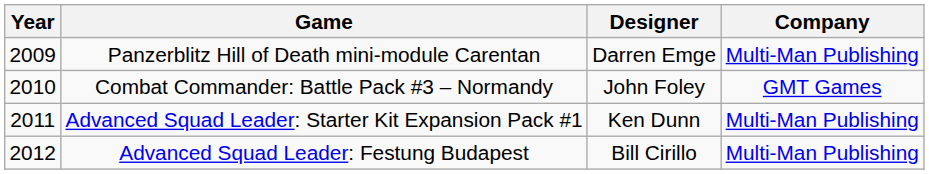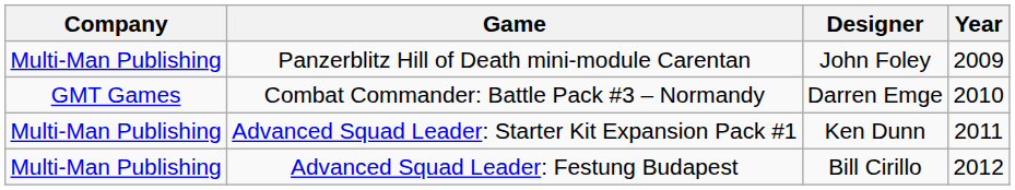columns swapped: Year <-> Company
Panzerblitz Hill of Death mini-module Carentan | Designer: Darren Emge -> John Foley
Combat Commander: Battle Pack #3 – Normandy | Designer: John Foley -> Darren Emge
